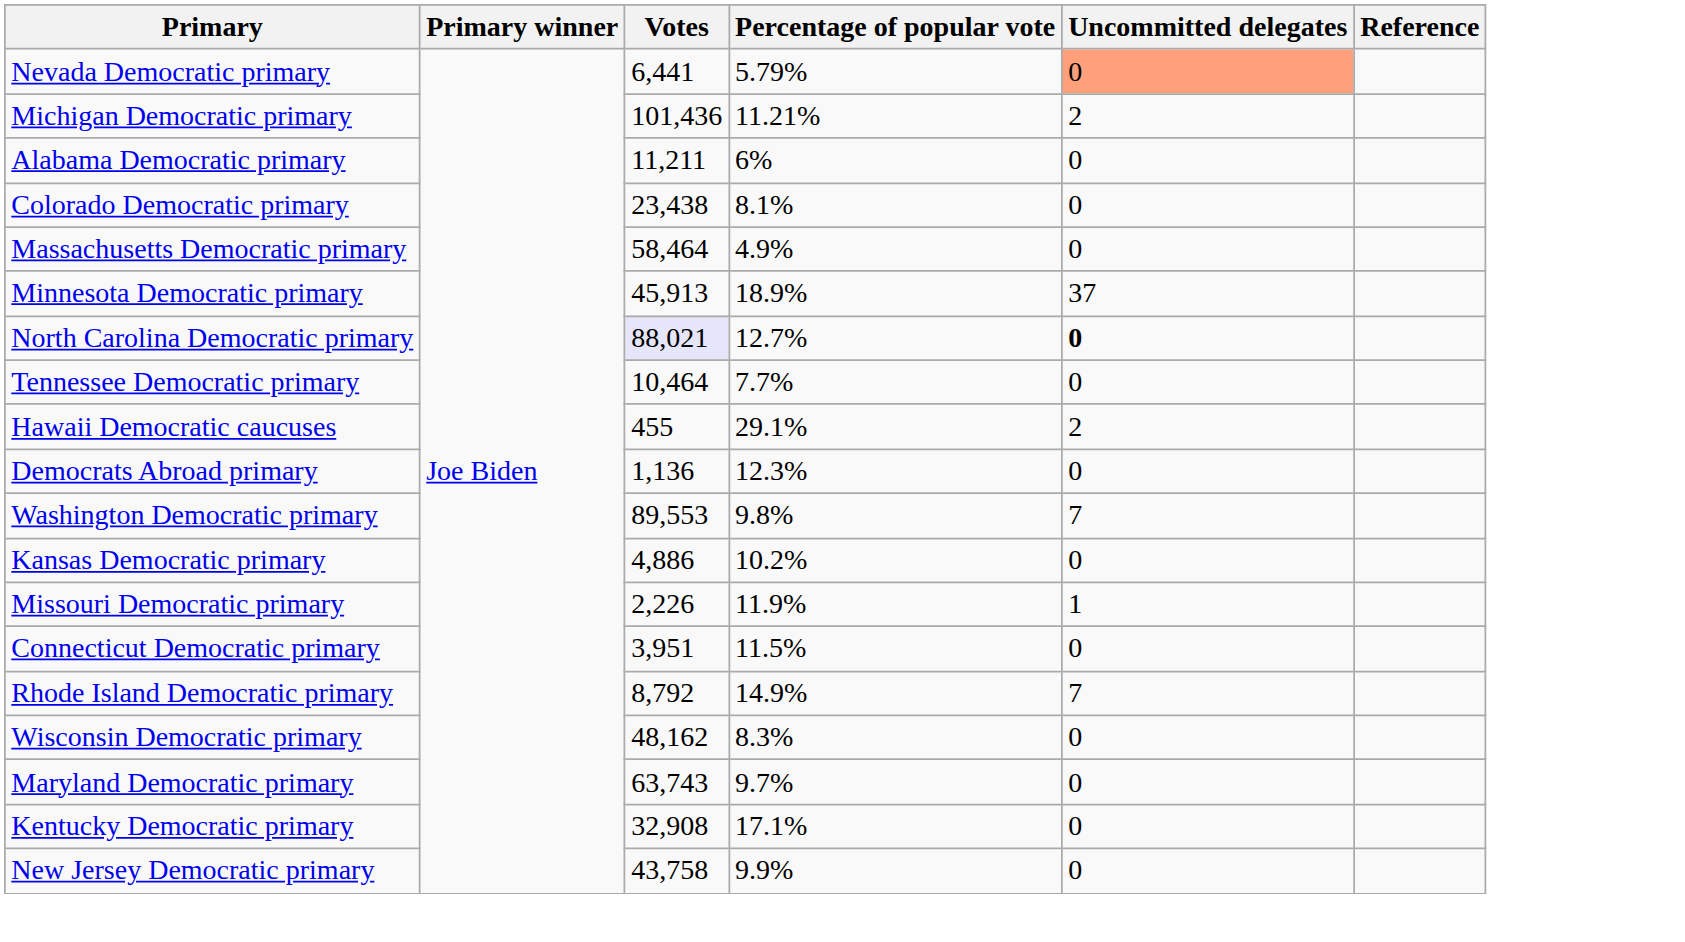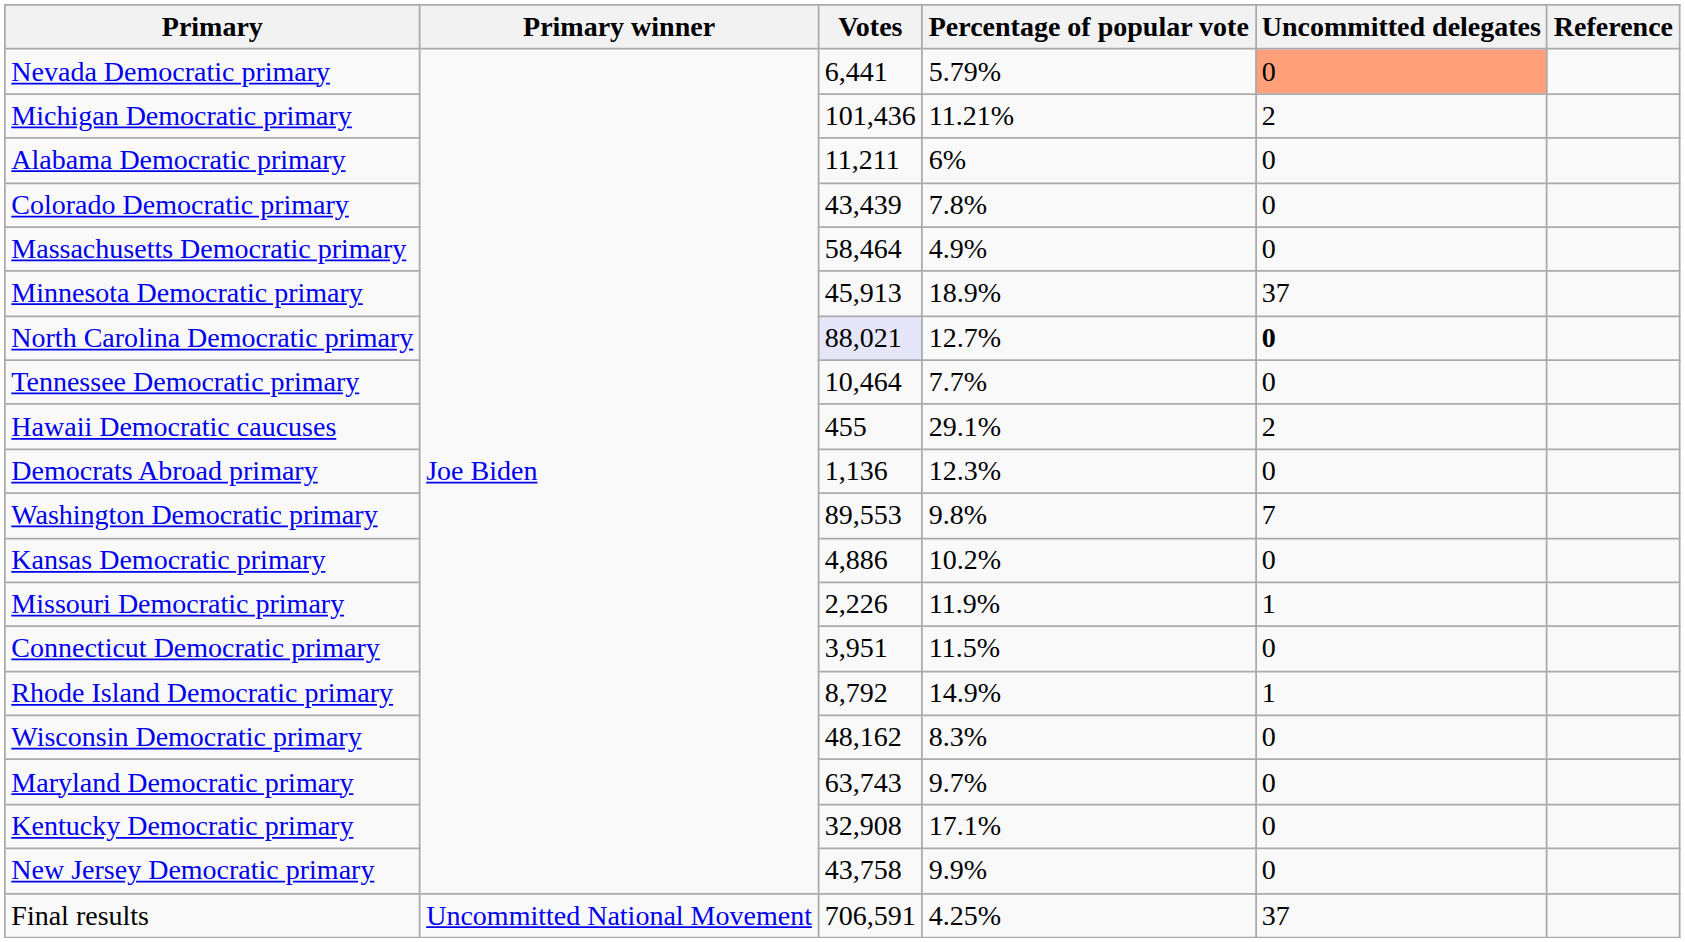Colorado Democratic primary | Votes: 23,438 -> 43,439
Colorado Democratic primary | Percentage of popular vote: 8.1% -> 7.8%
Rhode Island Democratic primary | Uncommitted delegates: 7 -> 1
+ row: Final results | Uncommitted National Movement | 706,591 | 4.25% | 37
